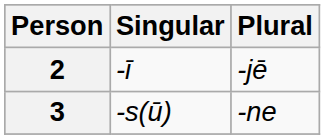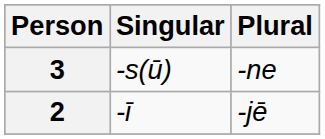rows swapped: 2 <-> 3
